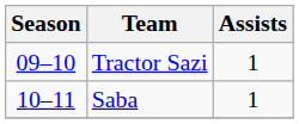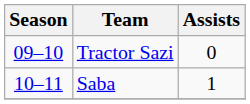Tractor Sazi | Assists: 1 -> 0
